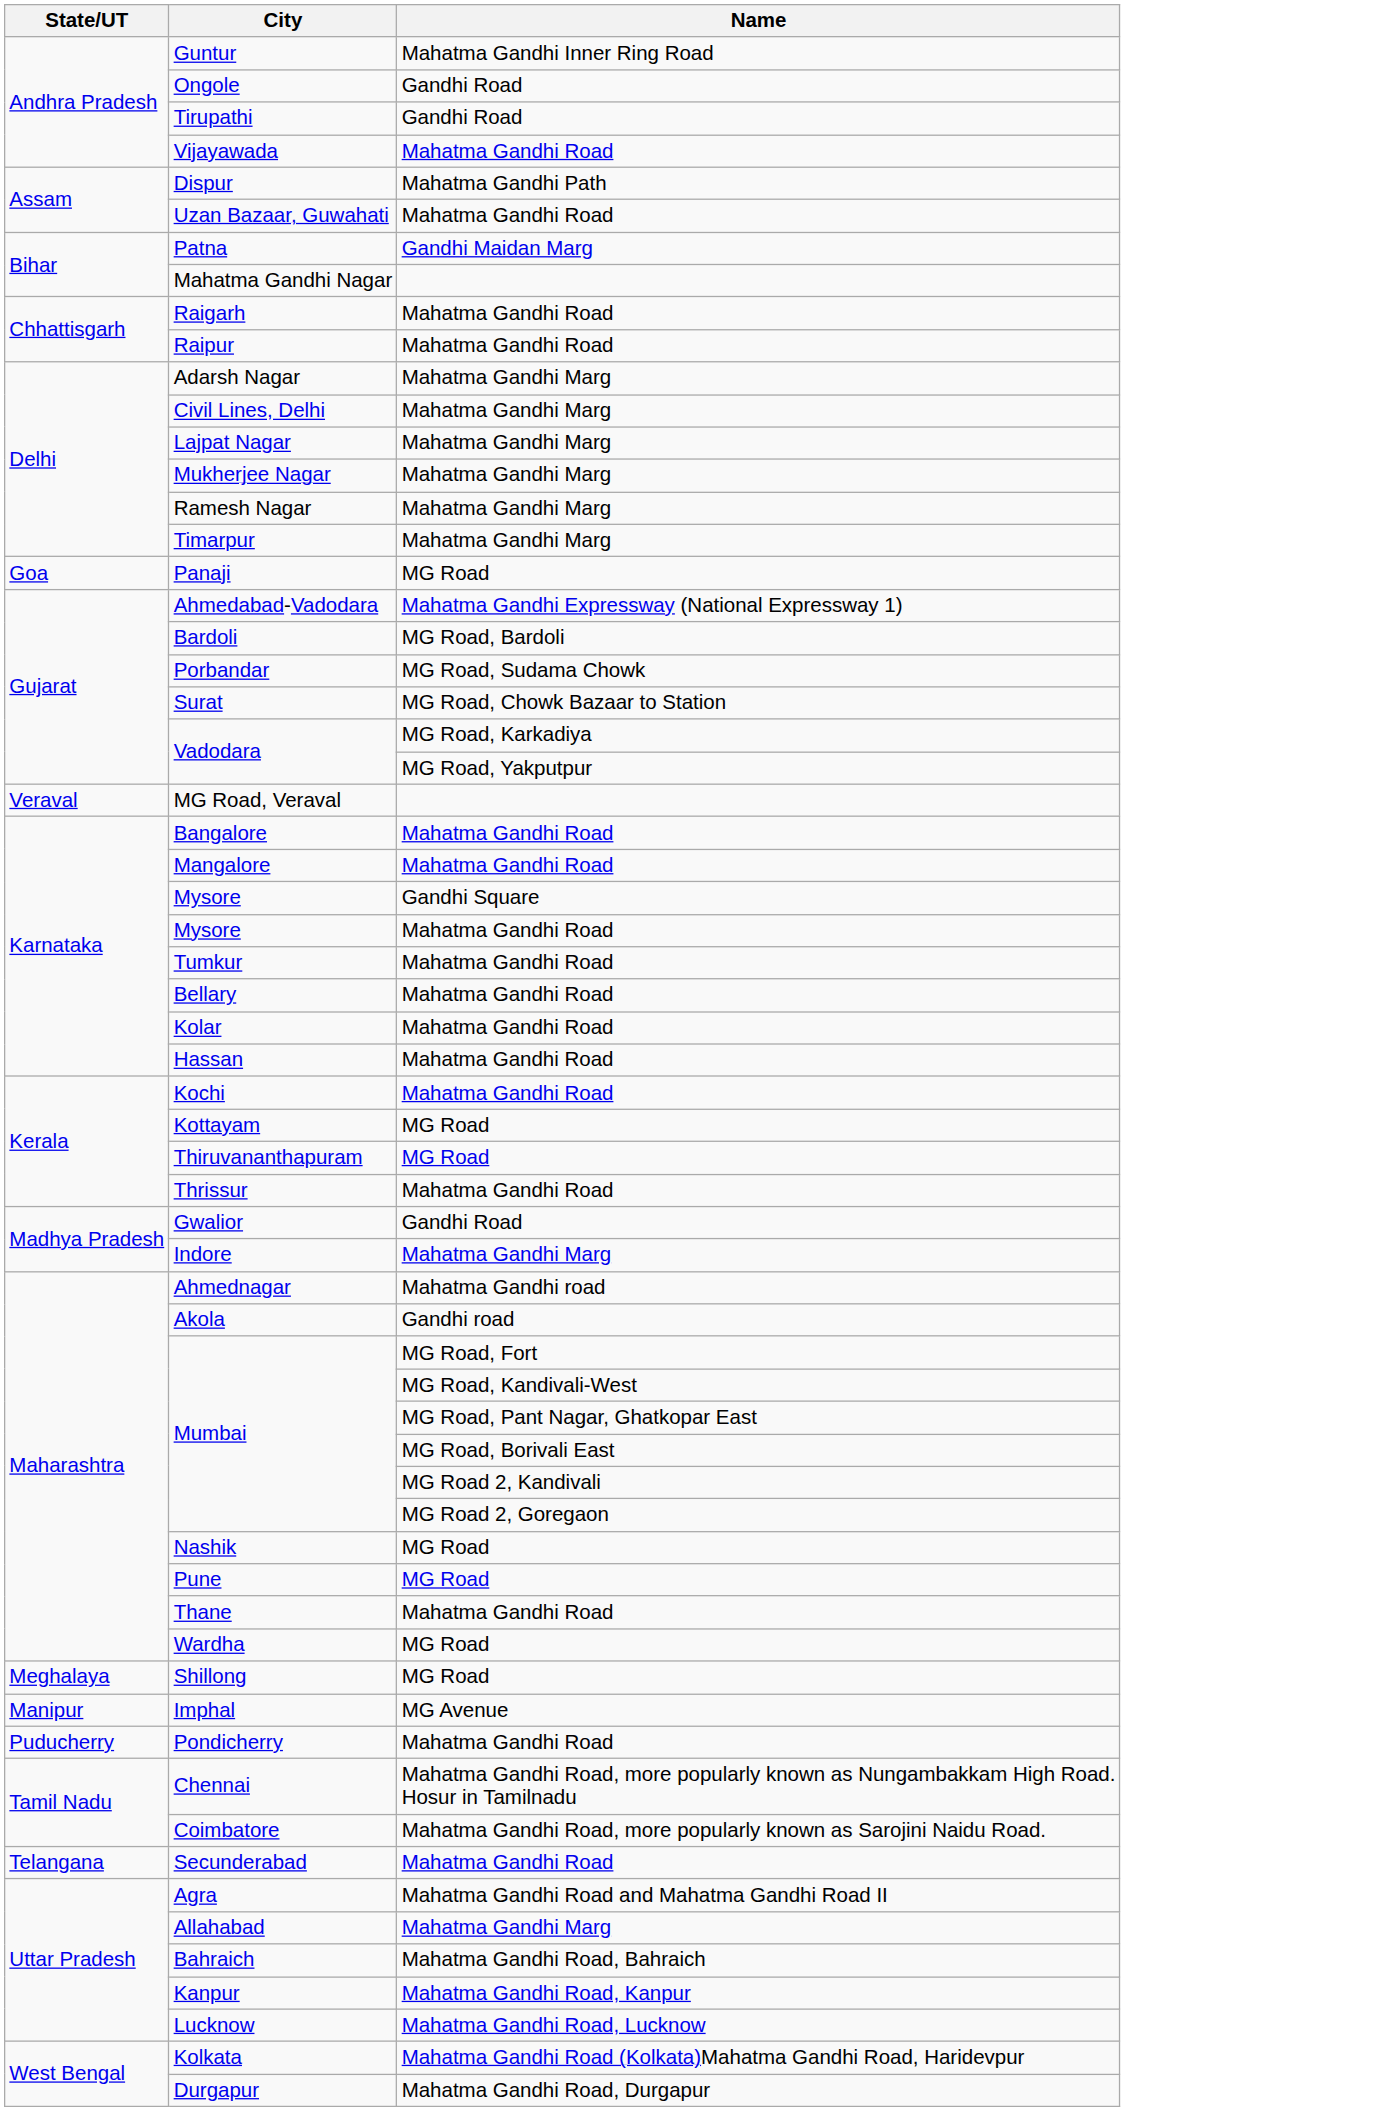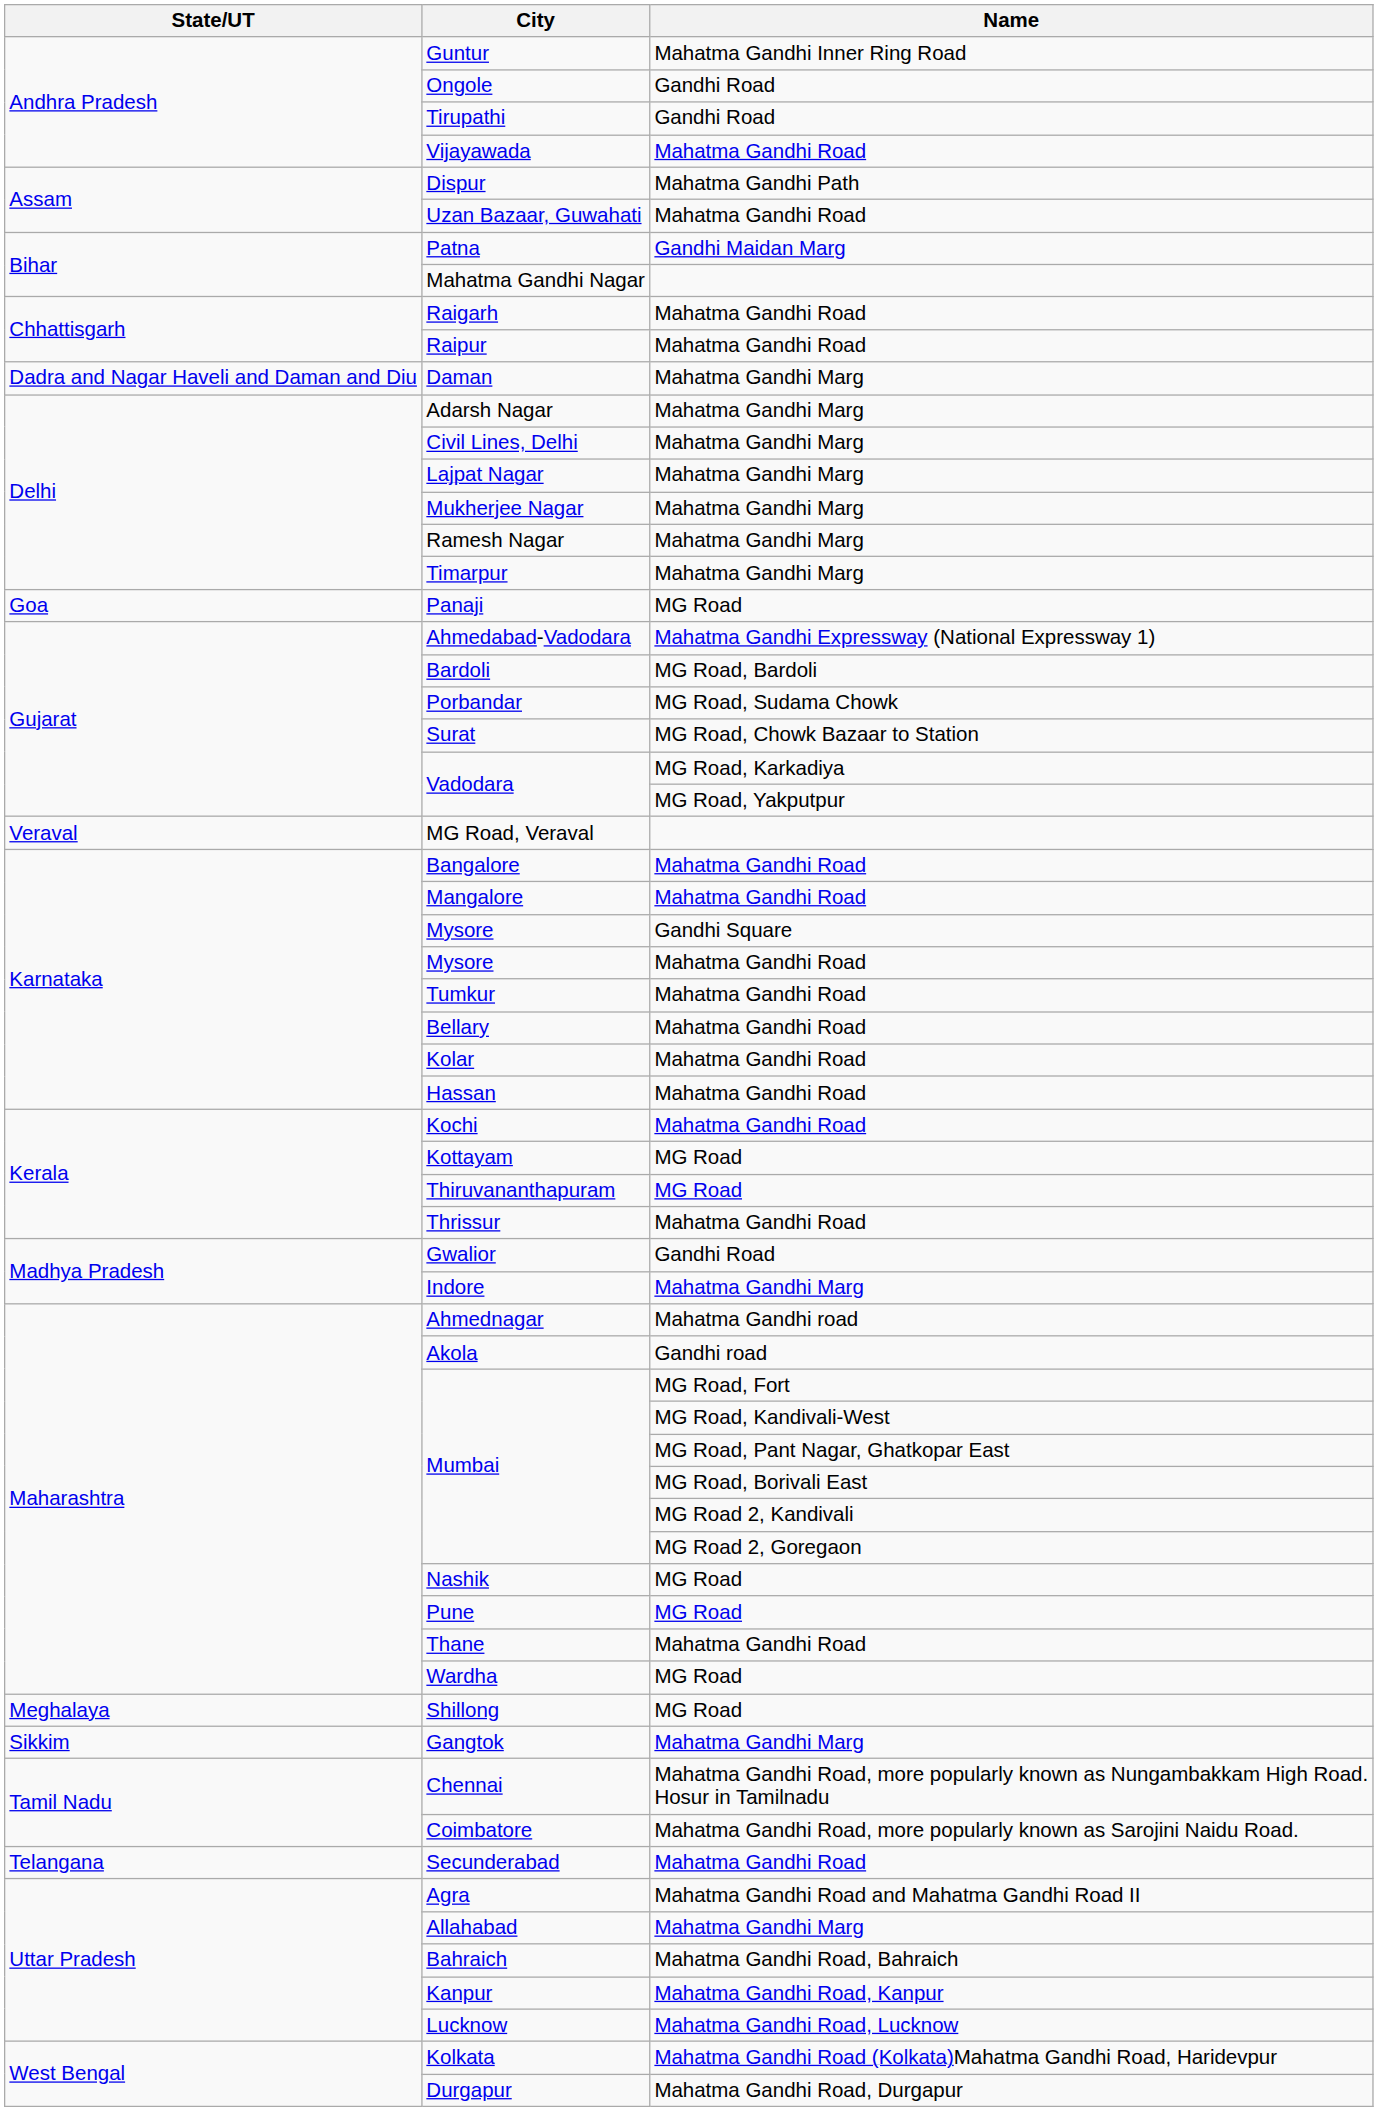+ row: Dadra and Nagar Haveli and Daman and Diu | Daman | Mahatma Gandhi Marg
- row: Manipur | Imphal | MG Avenue
- row: Puducherry | Pondicherry | Mahatma Gandhi Road
+ row: Sikkim | Gangtok | Mahatma Gandhi Marg
